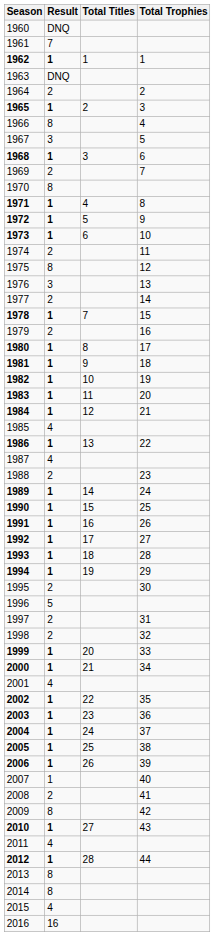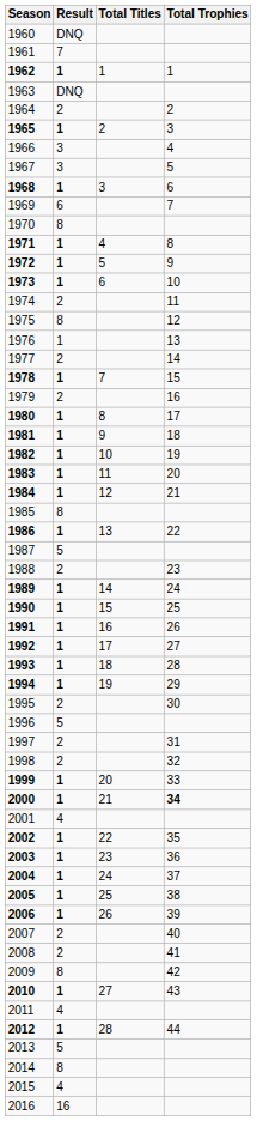1966 | Result: 8 -> 3
1969 | Result: 2 -> 6
1976 | Result: 3 -> 1
1985 | Result: 4 -> 8
1987 | Result: 4 -> 5
2000 | Total Trophies: normal -> bold
2007 | Result: 1 -> 2
2013 | Result: 8 -> 5
